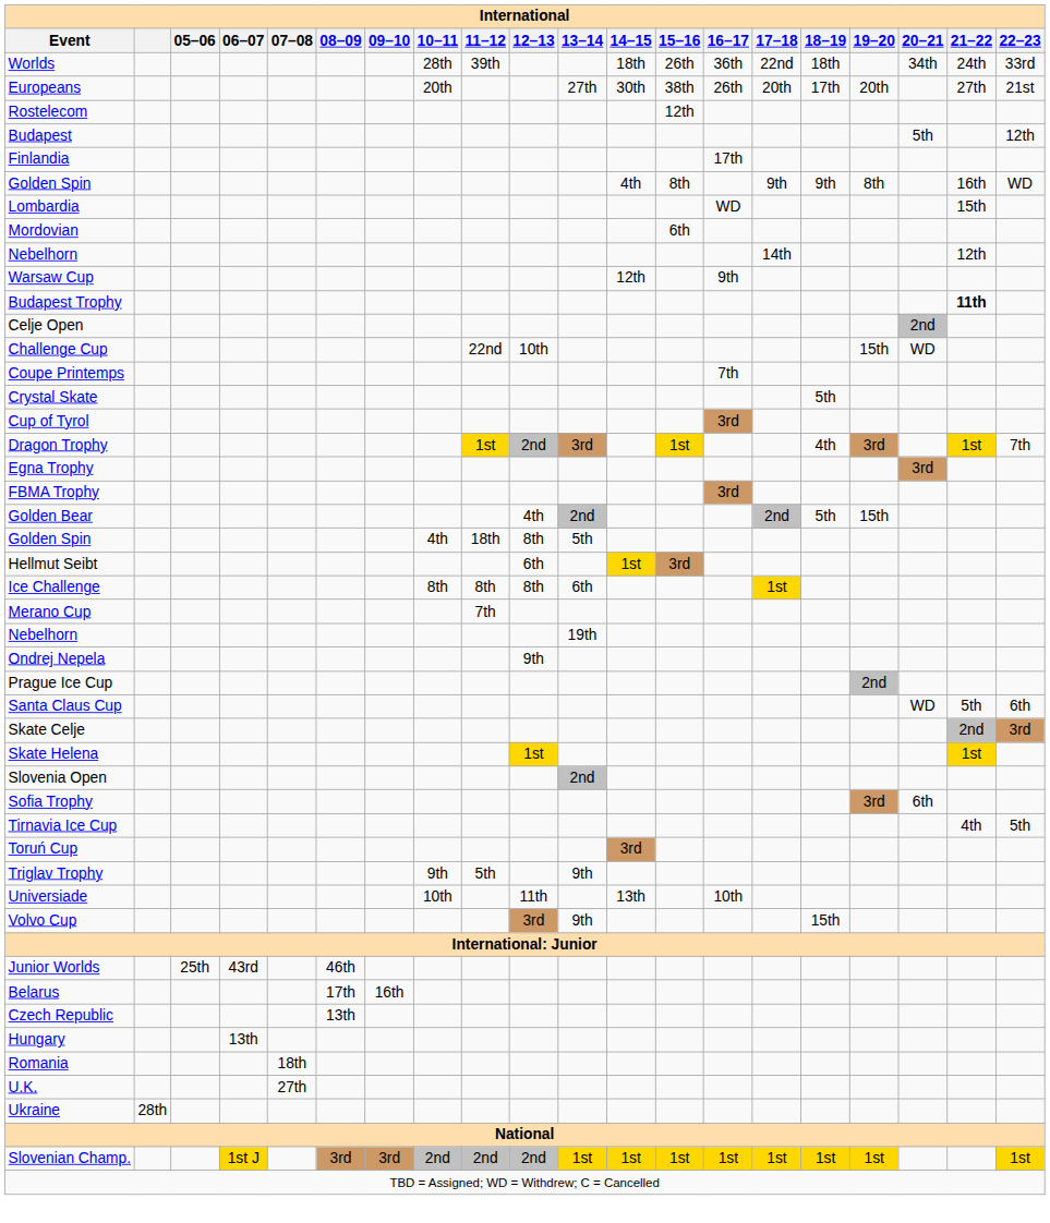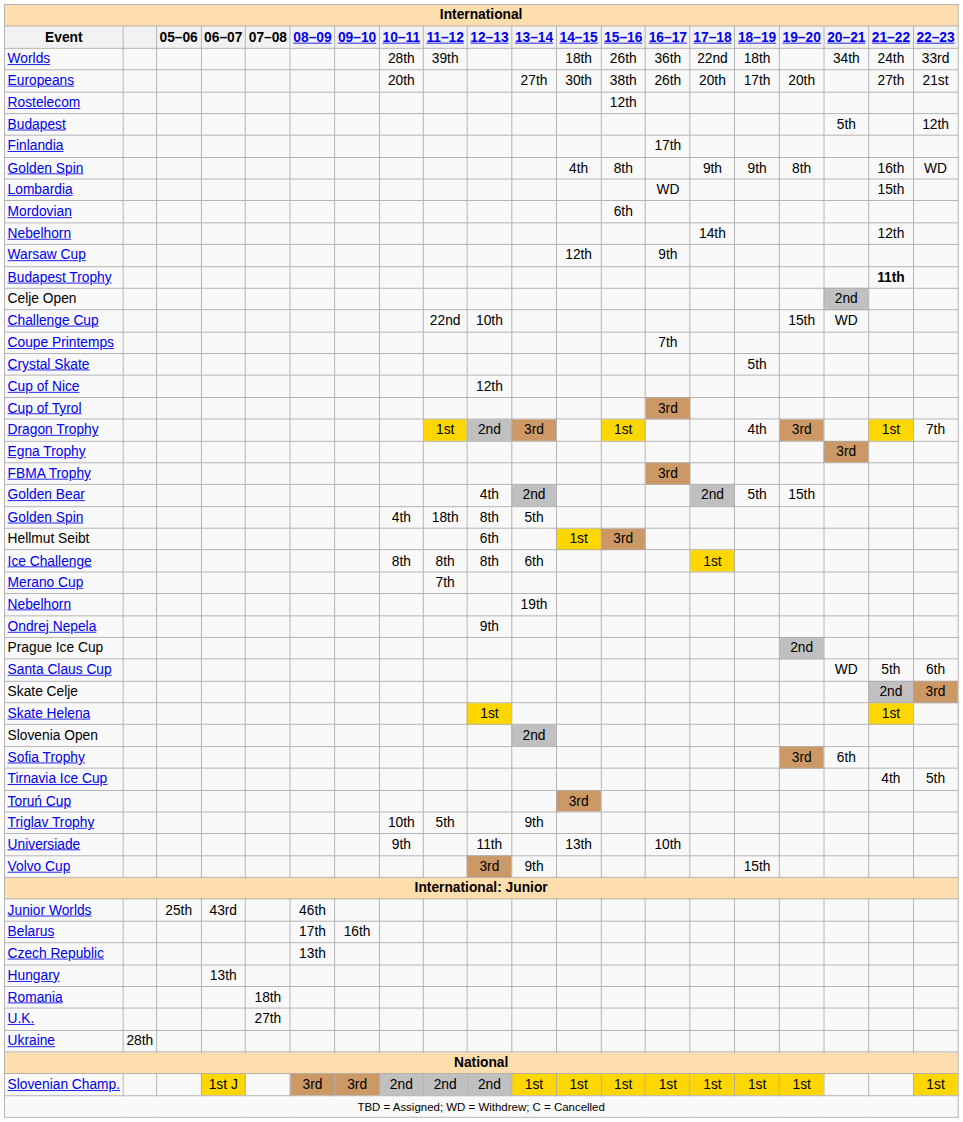+ row: Cup of Nice | 12th
Triglav Trophy | 10–11: 9th -> 10th
Universiade | 10–11: 10th -> 9th
